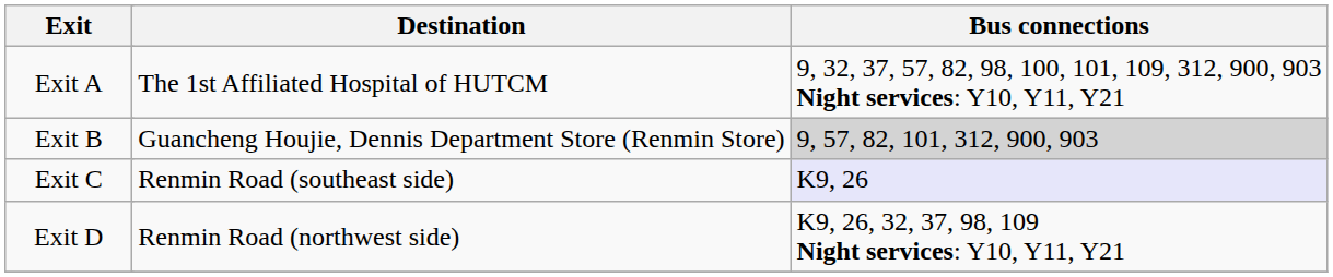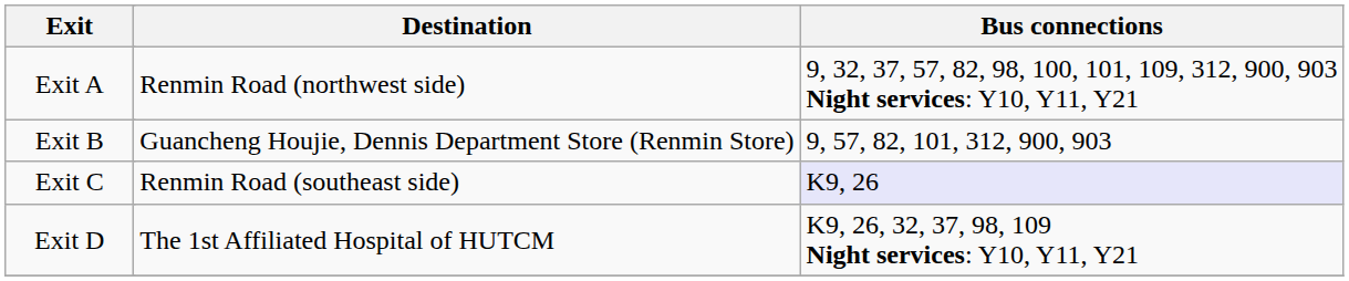Exit A | Destination: The 1st Affiliated Hospital of HUTCM -> Renmin Road (northwest side)
Exit B | Bus connections: lightgrey background -> no background
Exit D | Destination: Renmin Road (northwest side) -> The 1st Affiliated Hospital of HUTCM
